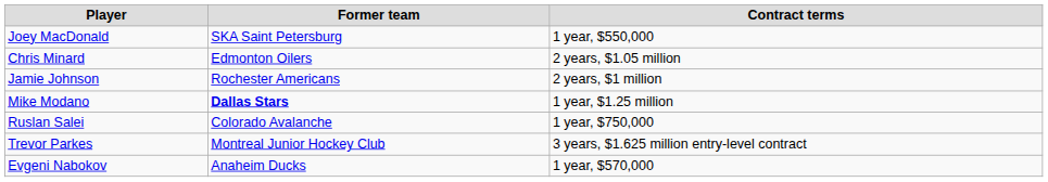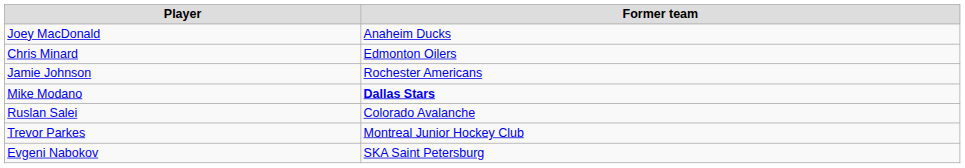- column: Contract terms | 1 year, $550,000 | 2 years, $1.05 million | 2 years, $1 million | 1 year, $1.25 million | 1 year, $750,000 | 3 years, $1.625 million entry-level contract | 1 year, $570,000
Joey MacDonald | Former team: SKA Saint Petersburg -> Anaheim Ducks
Evgeni Nabokov | Former team: Anaheim Ducks -> SKA Saint Petersburg
